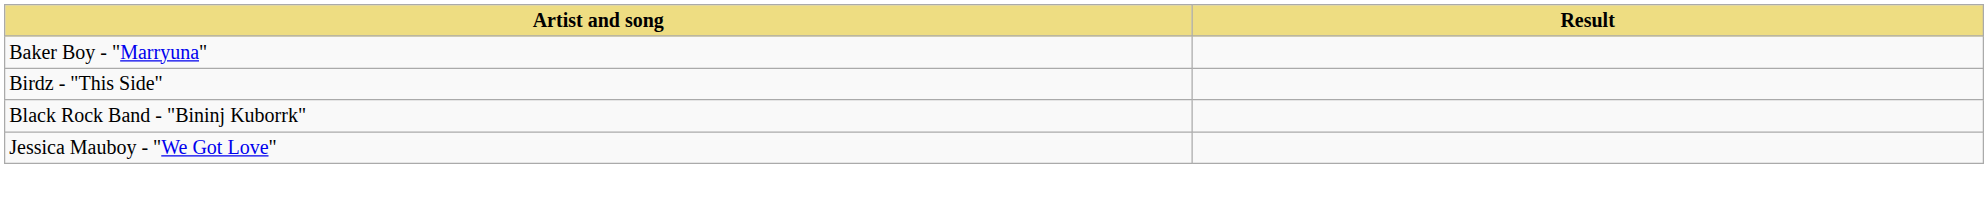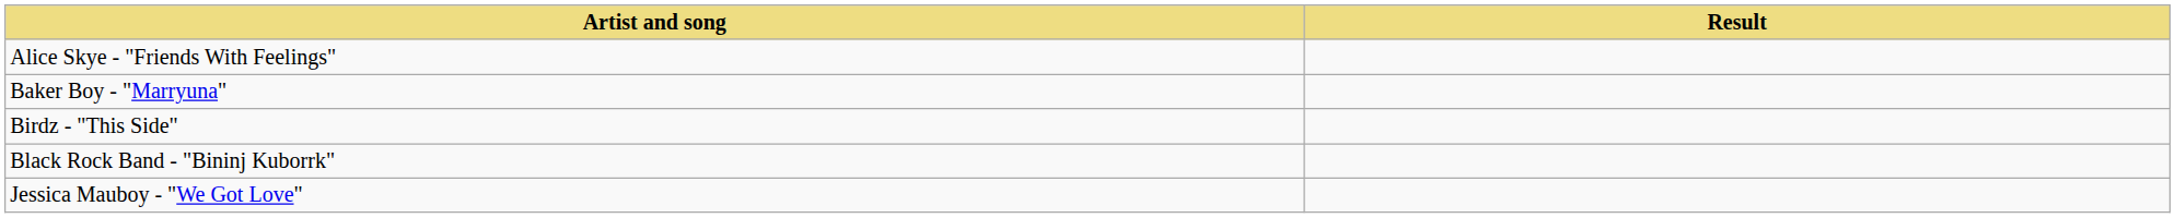+ row: Alice Skye - "Friends With Feelings"
